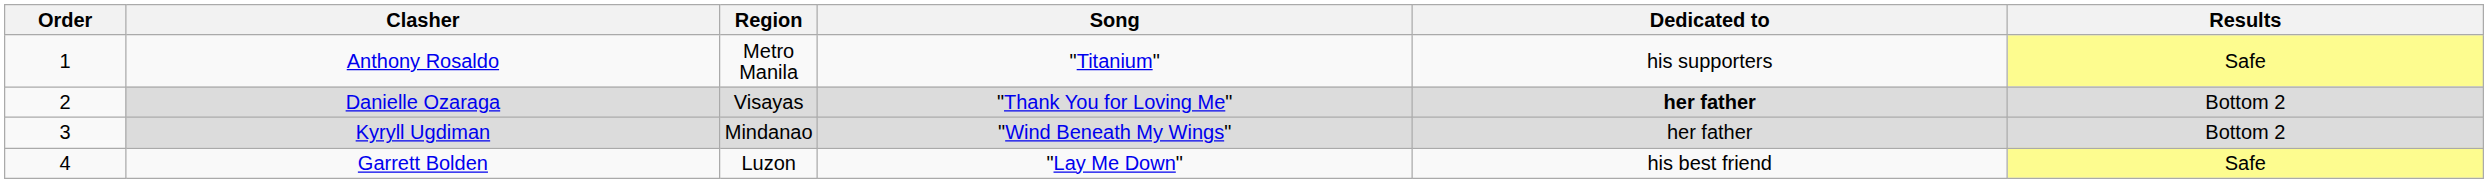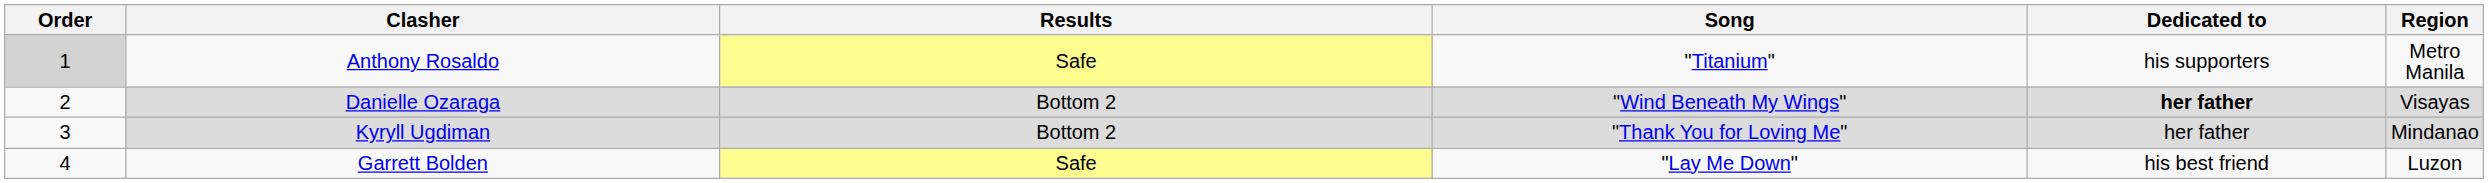columns swapped: Region <-> Results
Anthony Rosaldo | Order: no background -> lightgrey background
Danielle Ozaraga | Song: "Thank You for Loving Me" -> "Wind Beneath My Wings"
Kyryll Ugdiman | Song: "Wind Beneath My Wings" -> "Thank You for Loving Me"
